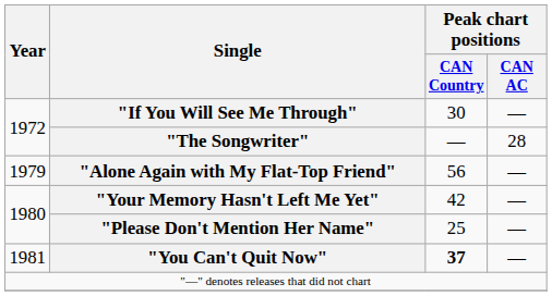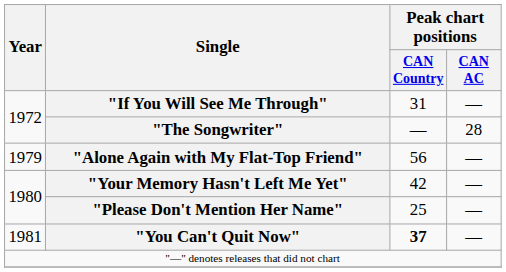"If You Will See Me Through" | Peak chart positions / CAN Country: 30 -> 31
